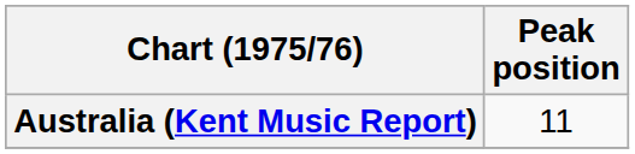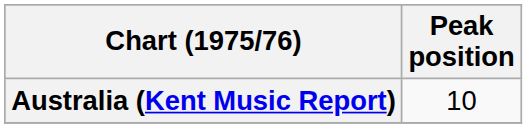Australia (Kent Music Report) | Peak position: 11 -> 10
